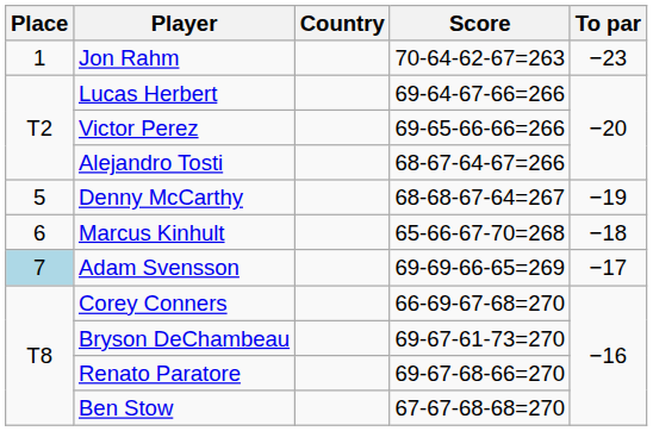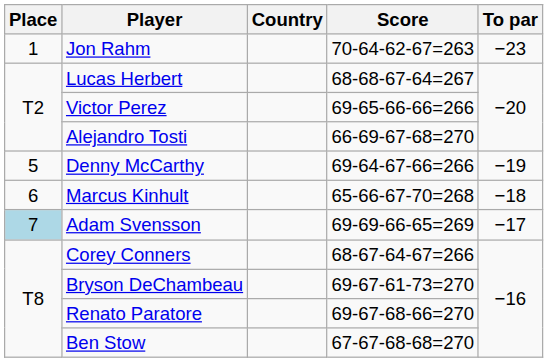Lucas Herbert | Score: 69-64-67-66=266 -> 68-68-67-64=267
Alejandro Tosti | Score: 68-67-64-67=266 -> 66-69-67-68=270
Denny McCarthy | Score: 68-68-67-64=267 -> 69-64-67-66=266
Corey Conners | Score: 66-69-67-68=270 -> 68-67-64-67=266
